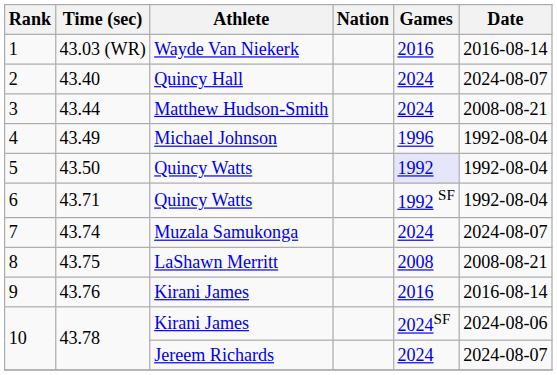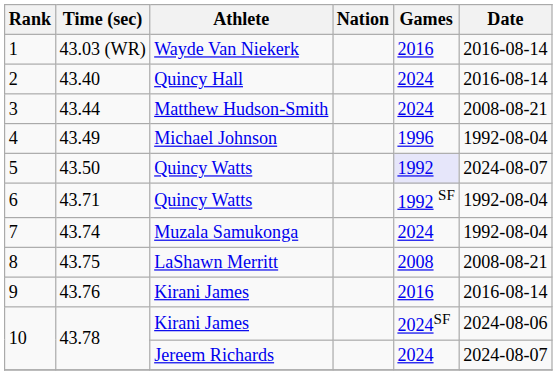2 | Date: 2024-08-07 -> 2016-08-14
5 | Date: 1992-08-04 -> 2024-08-07
7 | Date: 2024-08-07 -> 1992-08-04
